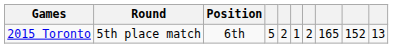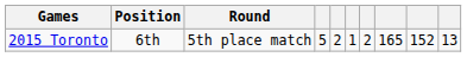columns swapped: Round <-> Position
